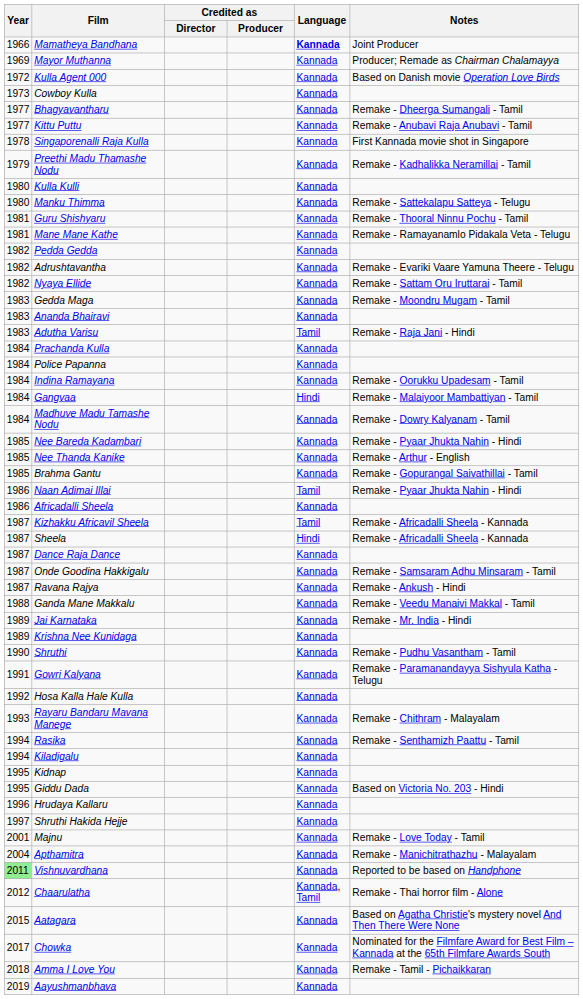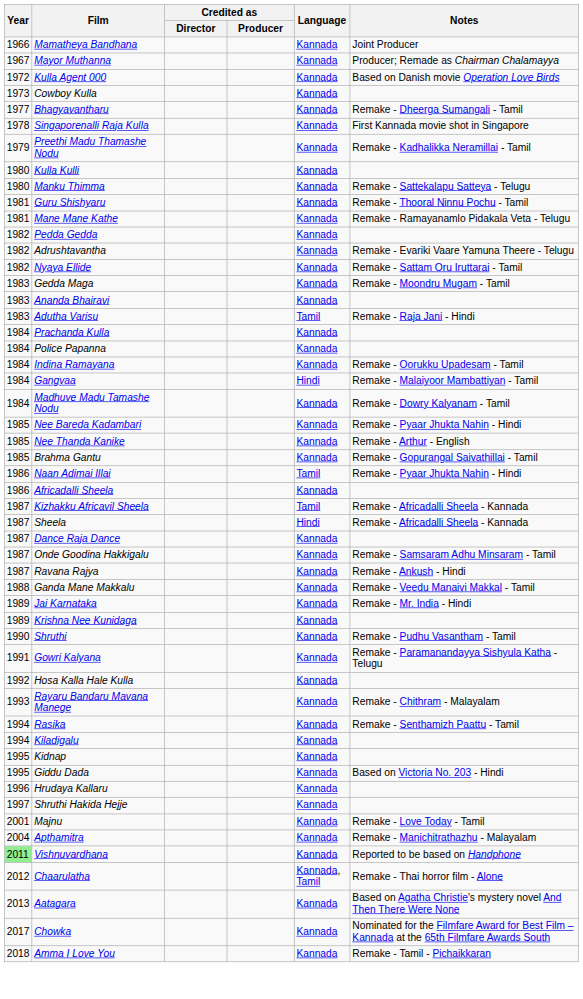Mamatheya Bandhana | Language: bold -> normal
Mayor Muthanna | Year: 1969 -> 1967
- row: 1977 | Kittu Puttu | Kannada | Remake - Anubavi Raja Anubavi - Tamil
Aatagara | Year: 2015 -> 2013
- row: 2019 | Aayushmanbhava | Kannada
